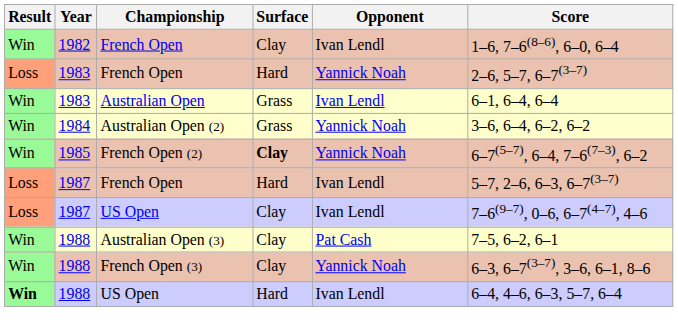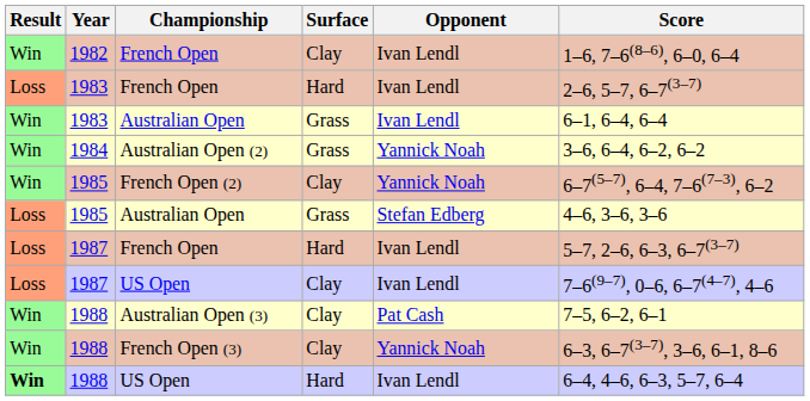1983 / French Open | Opponent: Yannick Noah -> Ivan Lendl
French Open (2) | Surface: bold -> normal
+ row: Loss | 1985 | Australian Open | Grass | Stefan Edberg | 4–6, 3–6, 3–6
